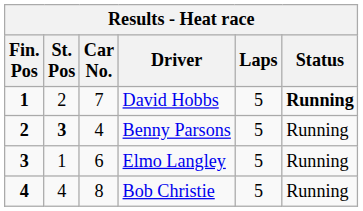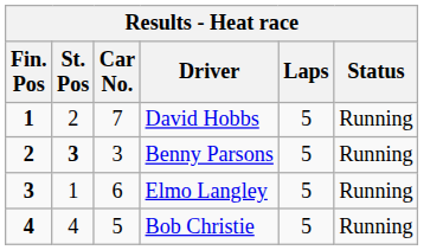David Hobbs | Status: bold -> normal
Benny Parsons | Car No.: 4 -> 3
Bob Christie | Car No.: 8 -> 5
